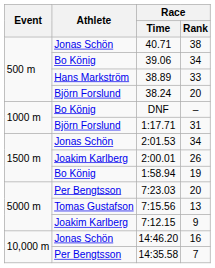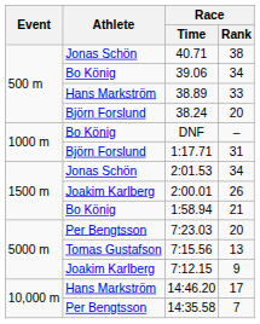1:58.94 | Race / Rank: 19 -> 21
14:46.20 | Athlete: Jonas Schön -> Hans Markström
14:46.20 | Race / Rank: 16 -> 17
